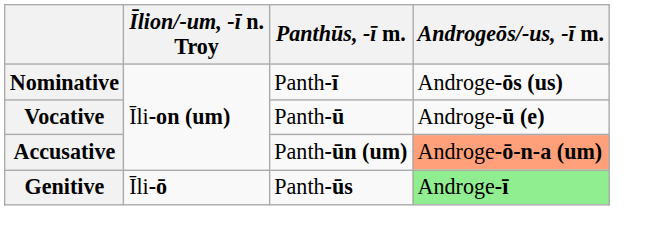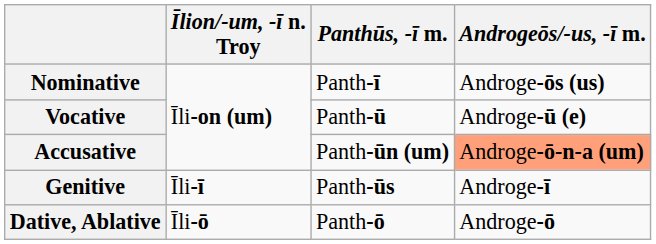Genitive | Īlion/-um, -ī n. Troy: Īli-ō -> Īli-ī
Genitive | Androgeōs/-us, -ī m.: lightgreen background -> no background
+ row: Dative, Ablative | Īli-ō | Panth-ō | Androge-ō
